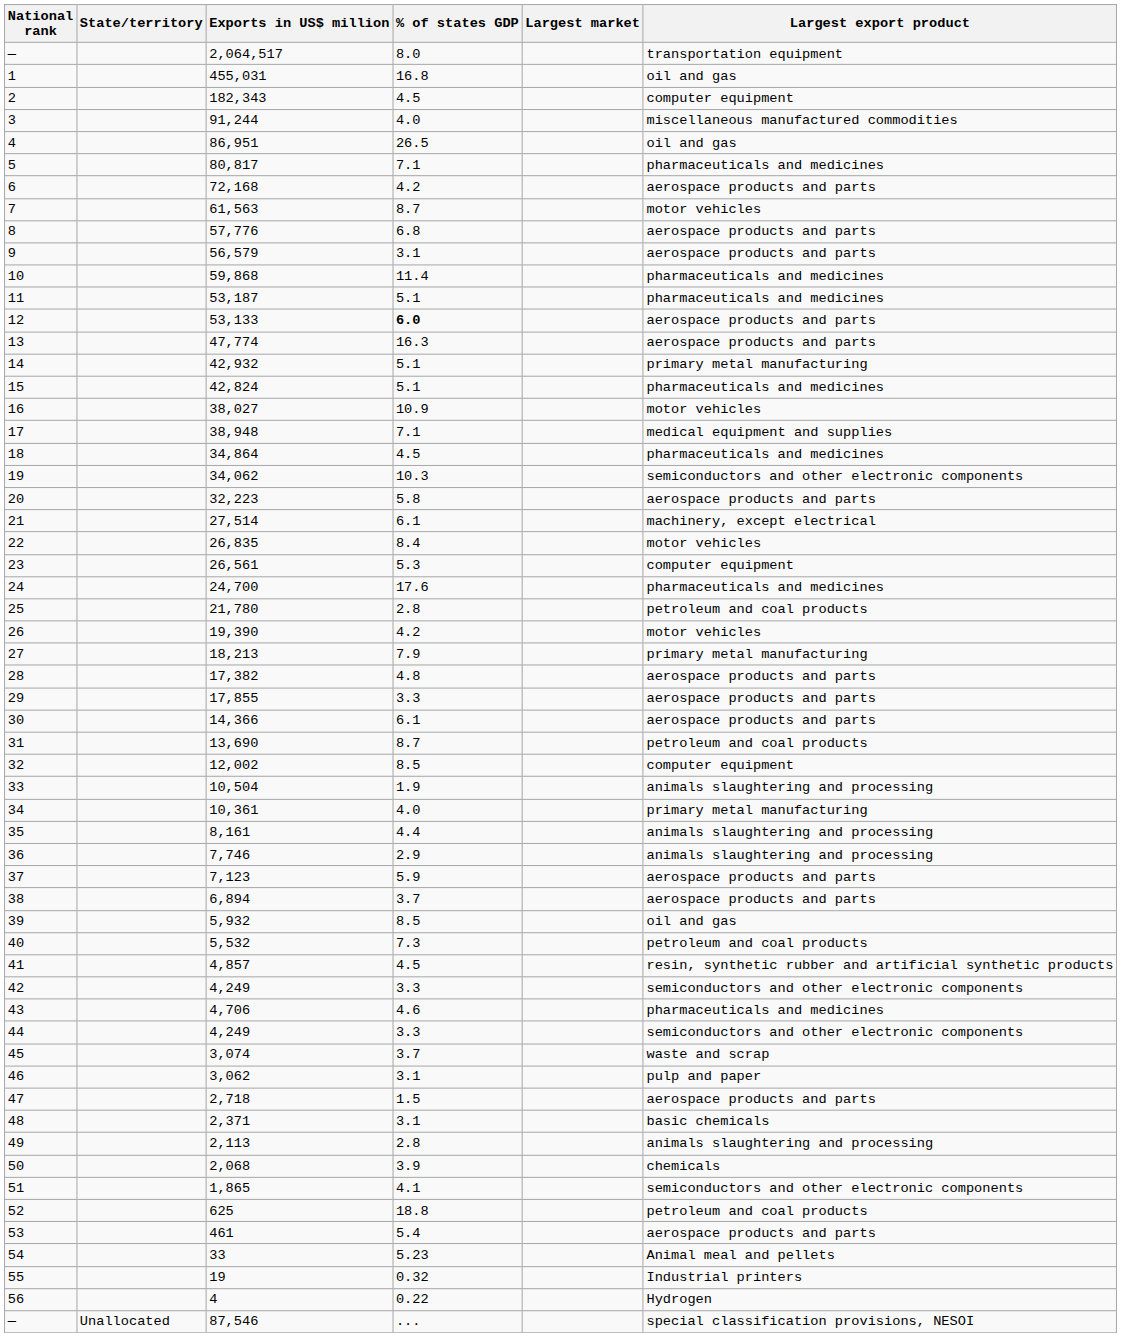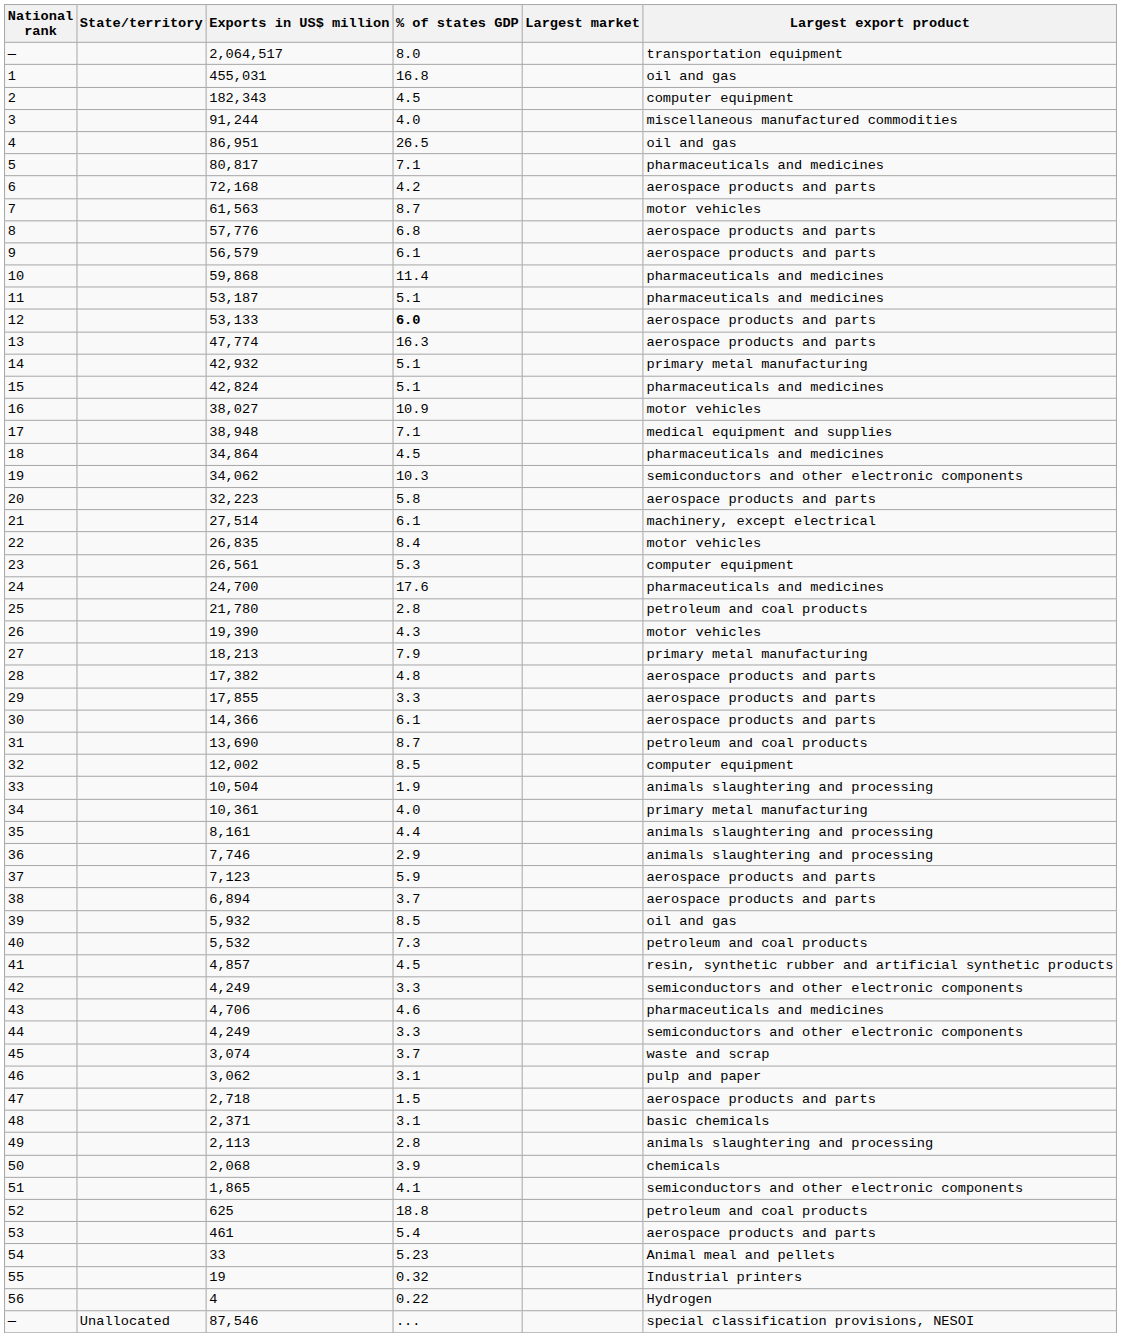9 | % of states GDP: 3.1 -> 6.1
26 | % of states GDP: 4.2 -> 4.3
